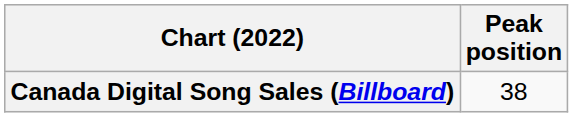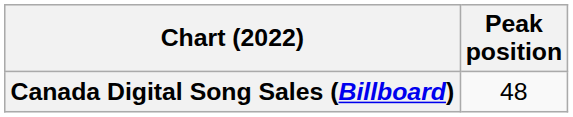Canada Digital Song Sales (Billboard) | Peak position: 38 -> 48
